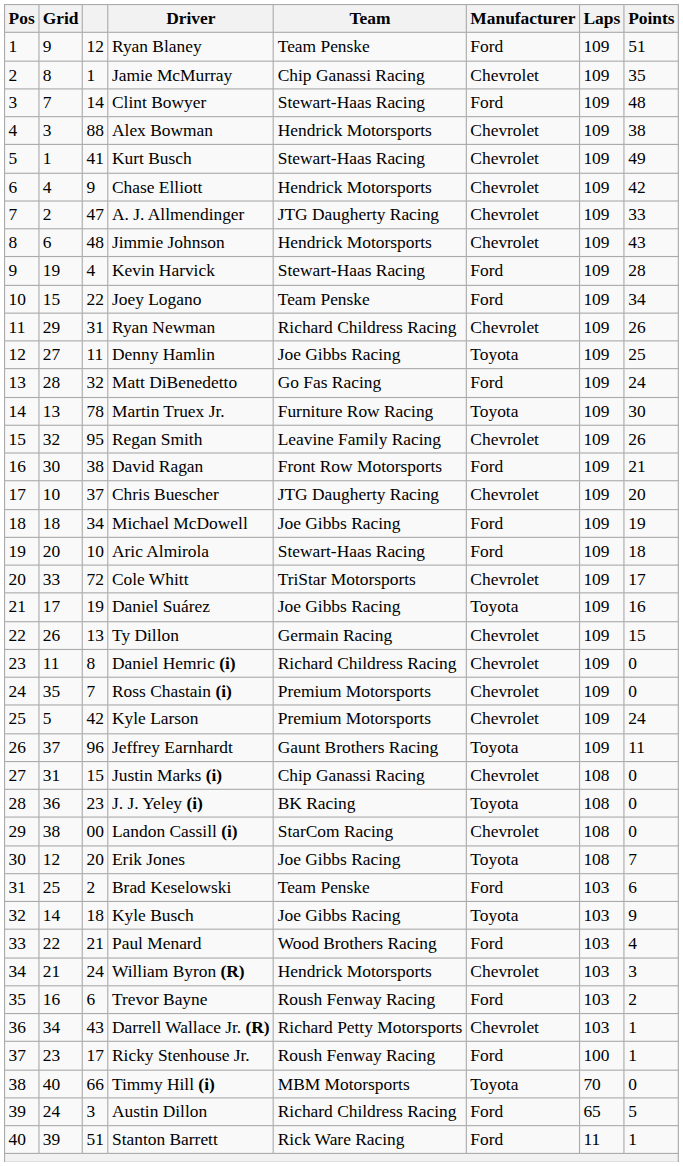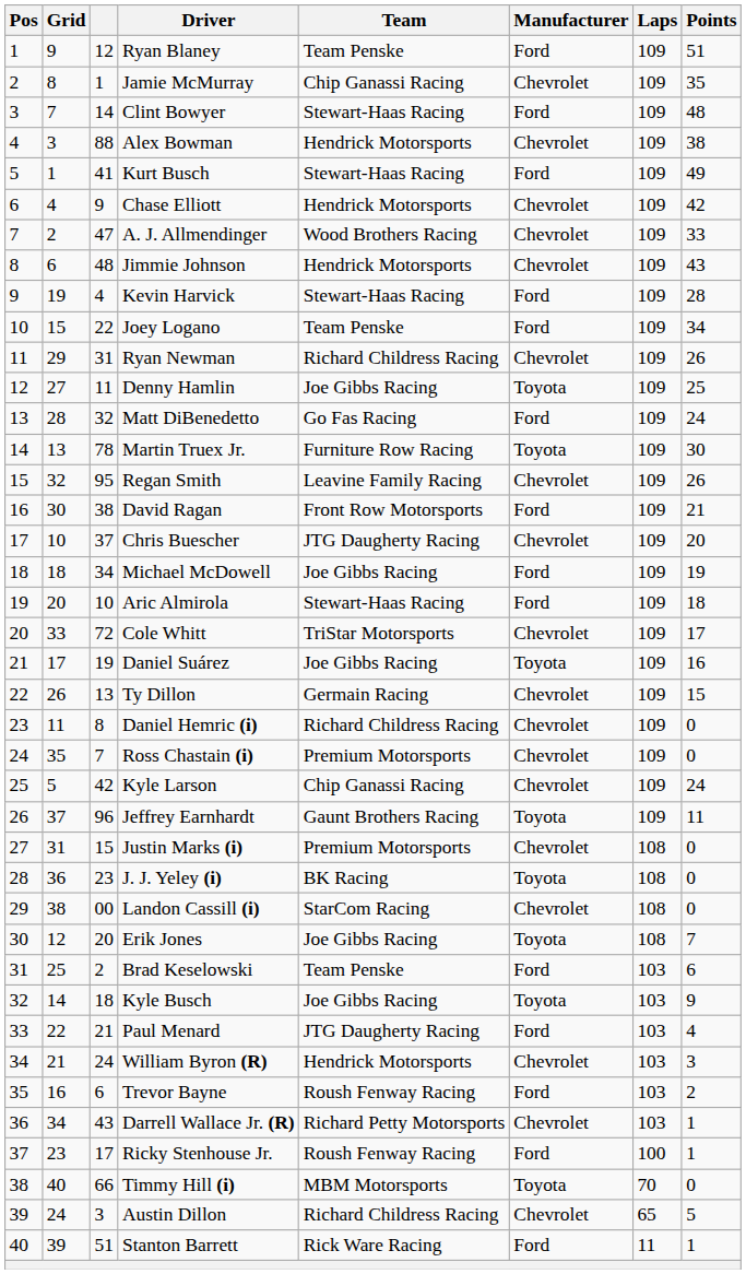Kurt Busch | Manufacturer: Chevrolet -> Ford
A. J. Allmendinger | Team: JTG Daugherty Racing -> Wood Brothers Racing
Kyle Larson | Team: Premium Motorsports -> Chip Ganassi Racing
Justin Marks (i) | Team: Chip Ganassi Racing -> Premium Motorsports
Paul Menard | Team: Wood Brothers Racing -> JTG Daugherty Racing
Austin Dillon | Manufacturer: Ford -> Chevrolet
